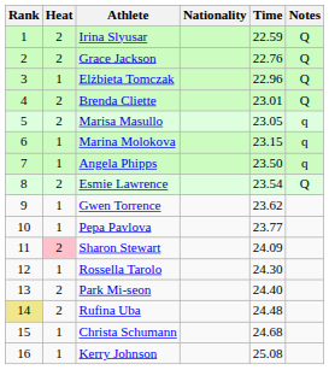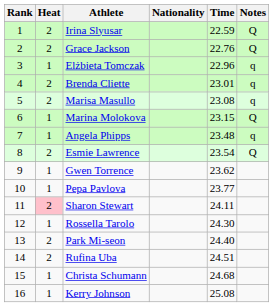Elżbieta Tomczak | Notes: Q -> q
Brenda Cliette | Notes: Q -> q
Marisa Masullo | Time: 23.05 -> 23.08
Marina Molokova | Notes: q -> Q
Angela Phipps | Time: 23.50 -> 23.48
Sharon Stewart | Time: 24.09 -> 24.11
Rufina Uba | Rank: khaki background -> no background
Rufina Uba | Time: 24.48 -> 24.51
